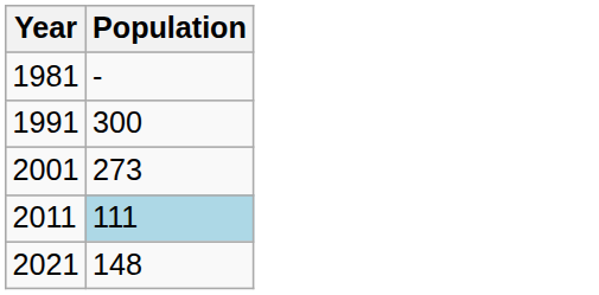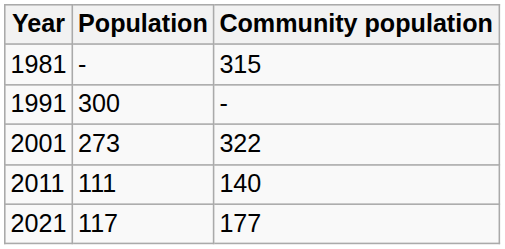+ column: Community population | 315 | - | 322 | 140 | 177
2011 | Population: lightblue background -> no background
2021 | Population: 148 -> 117
